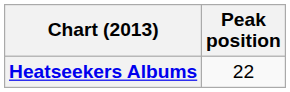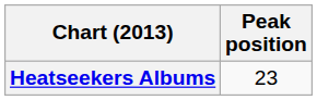Heatseekers Albums | Peak position: 22 -> 23
